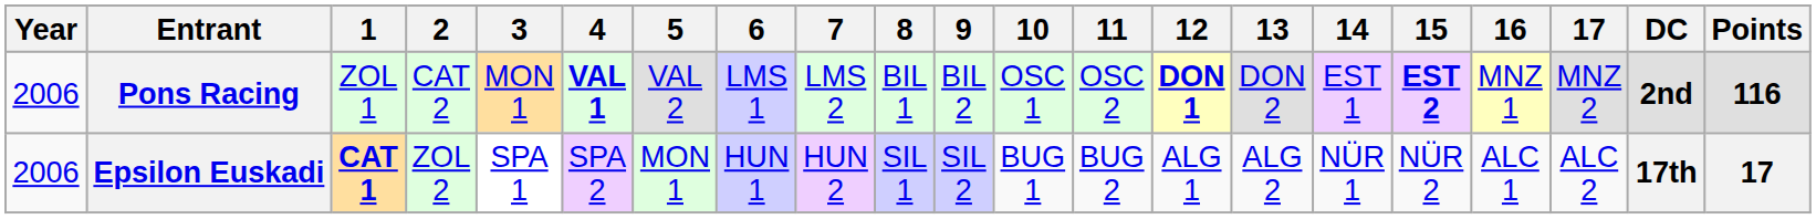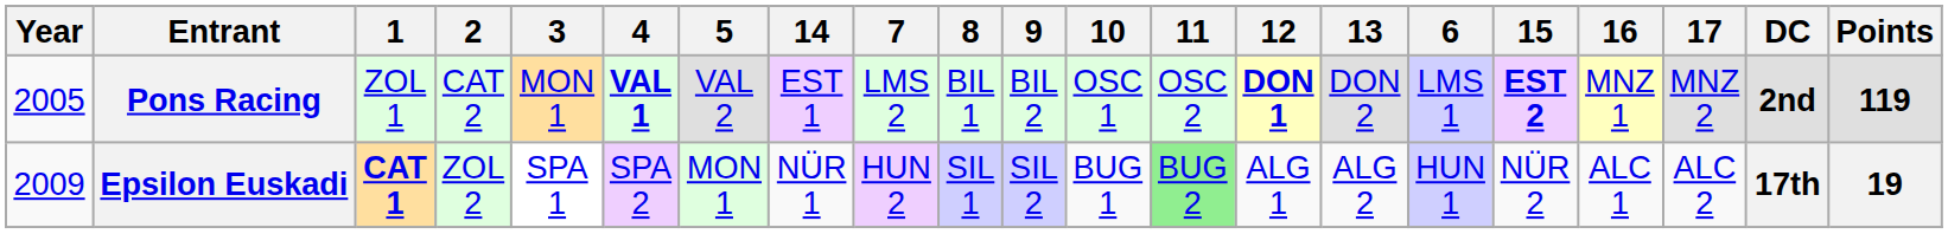columns swapped: 6 <-> 14
Pons Racing | Year: 2006 -> 2005
Pons Racing | Points: 116 -> 119
Epsilon Euskadi | Year: 2006 -> 2009
Epsilon Euskadi | 11: no background -> lightgreen background
Epsilon Euskadi | Points: 17 -> 19
